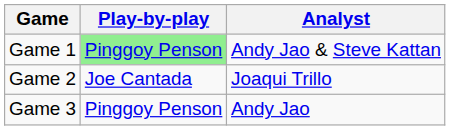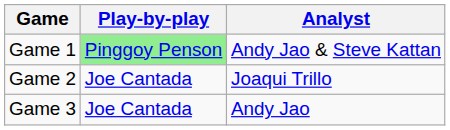Game 3 | Play-by-play: Pinggoy Penson -> Joe Cantada
